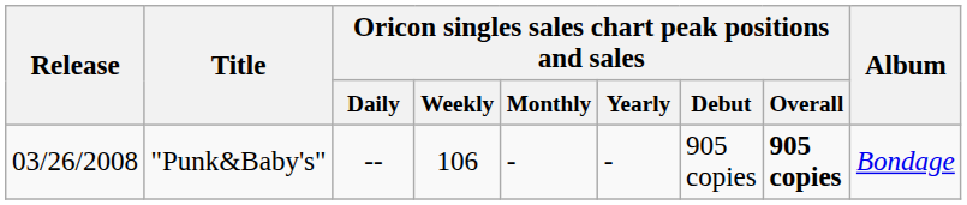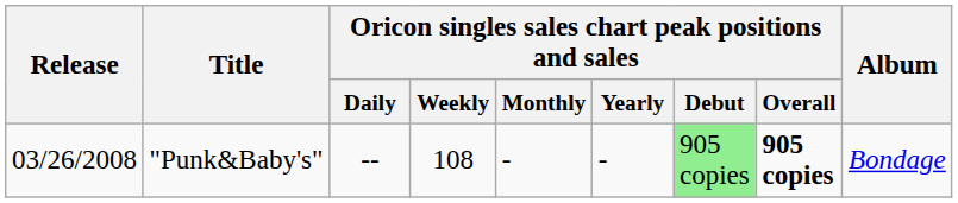"Punk&Baby's" | Oricon singles sales chart peak positions and sales / Weekly: 106 -> 108
"Punk&Baby's" | Oricon singles sales chart peak positions and sales / Debut: no background -> lightgreen background
